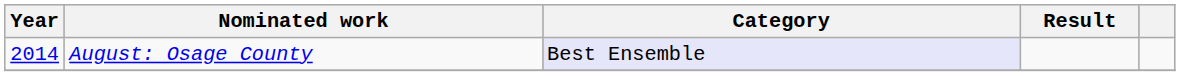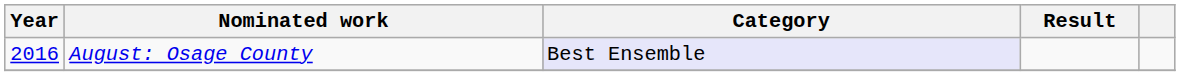August: Osage County | Year: 2014 -> 2016
